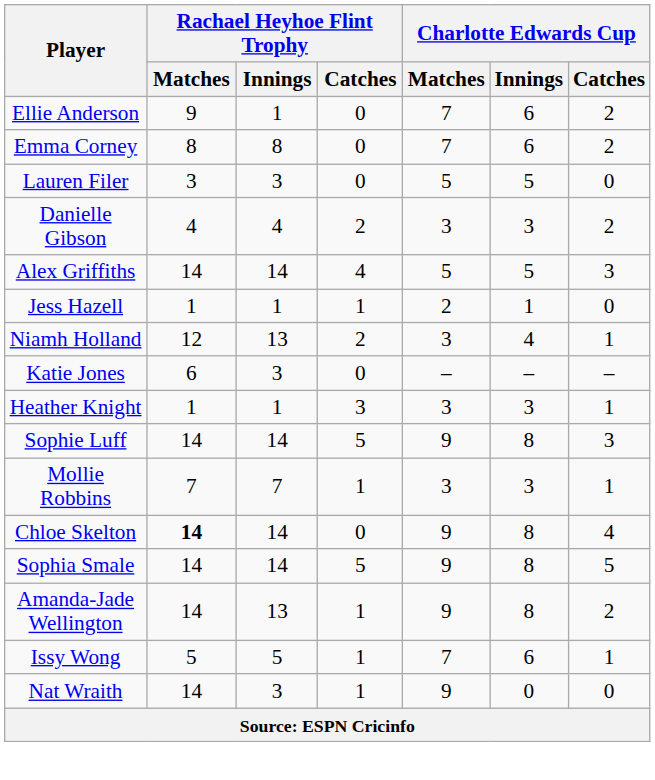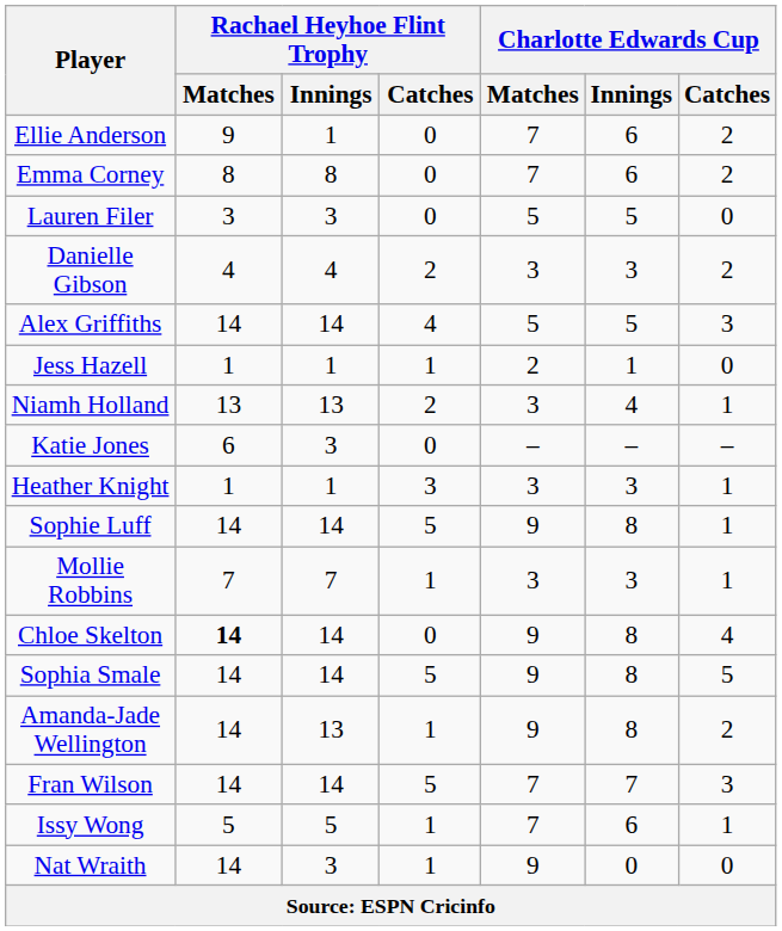Niamh Holland | Rachael Heyhoe Flint Trophy / Matches: 12 -> 13
Sophie Luff | Charlotte Edwards Cup / Catches: 3 -> 1
+ row: Fran Wilson | 14 | 14 | 5 | 7 | 7 | 3
